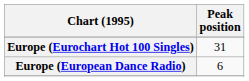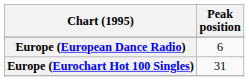rows swapped: Europe (Eurochart Hot 100 Singles) <-> Europe (European Dance Radio)
